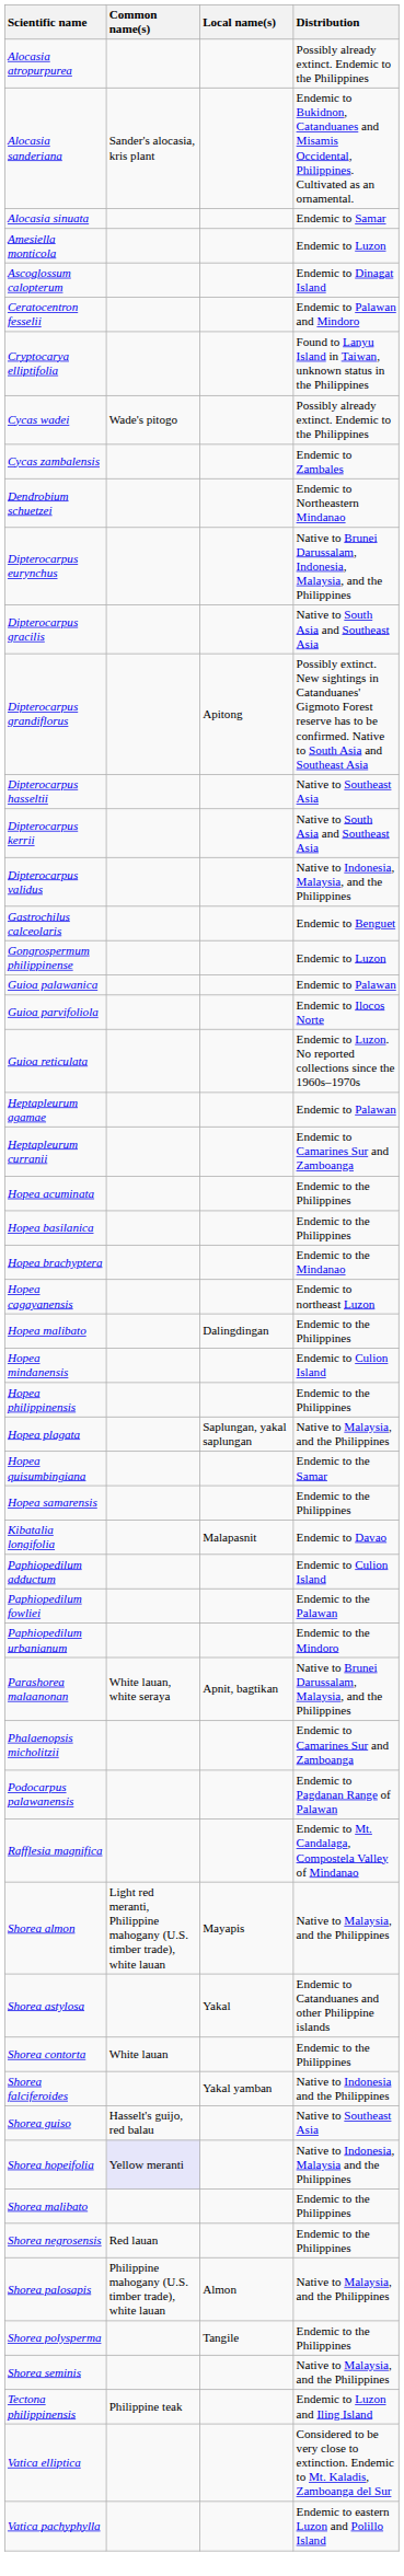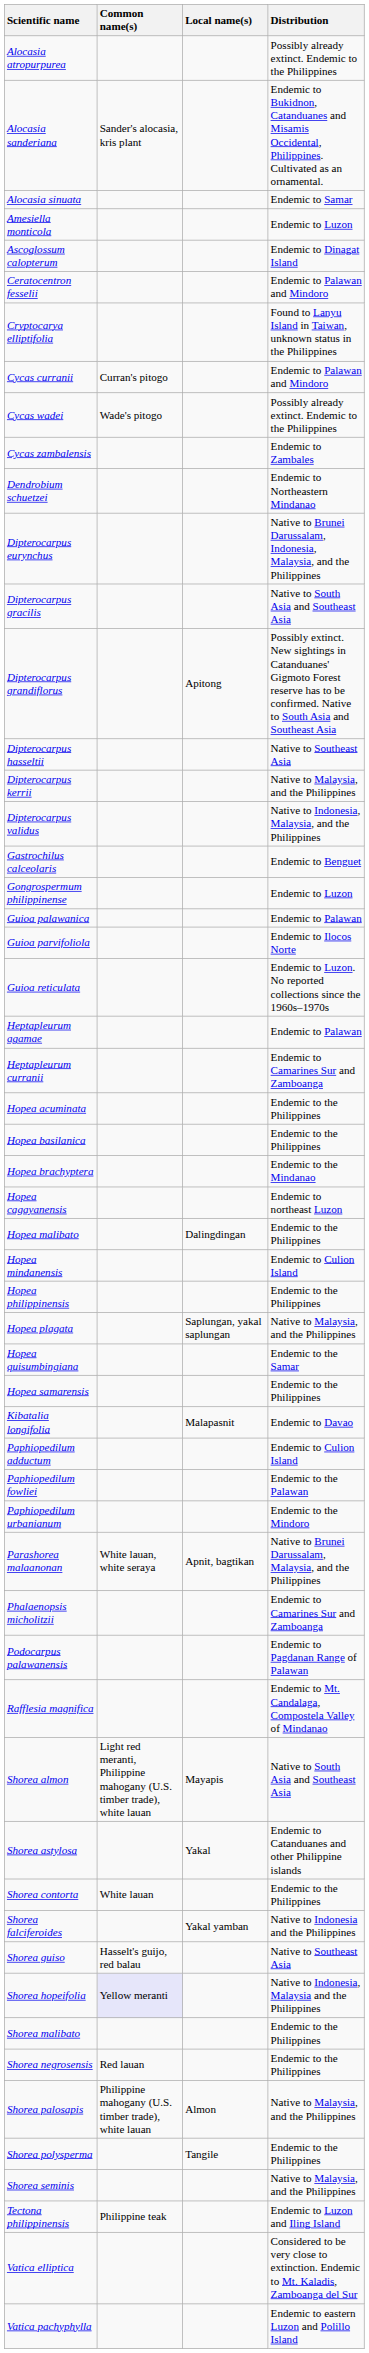+ row: Cycas curranii | Curran's pitogo | Endemic to Palawan and Mindoro
Dipterocarpus kerrii | Distribution: Native to South Asia and Southeast Asia -> Native to Malaysia, and the Philippines
Shorea almon | Distribution: Native to Malaysia, and the Philippines -> Native to South Asia and Southeast Asia
